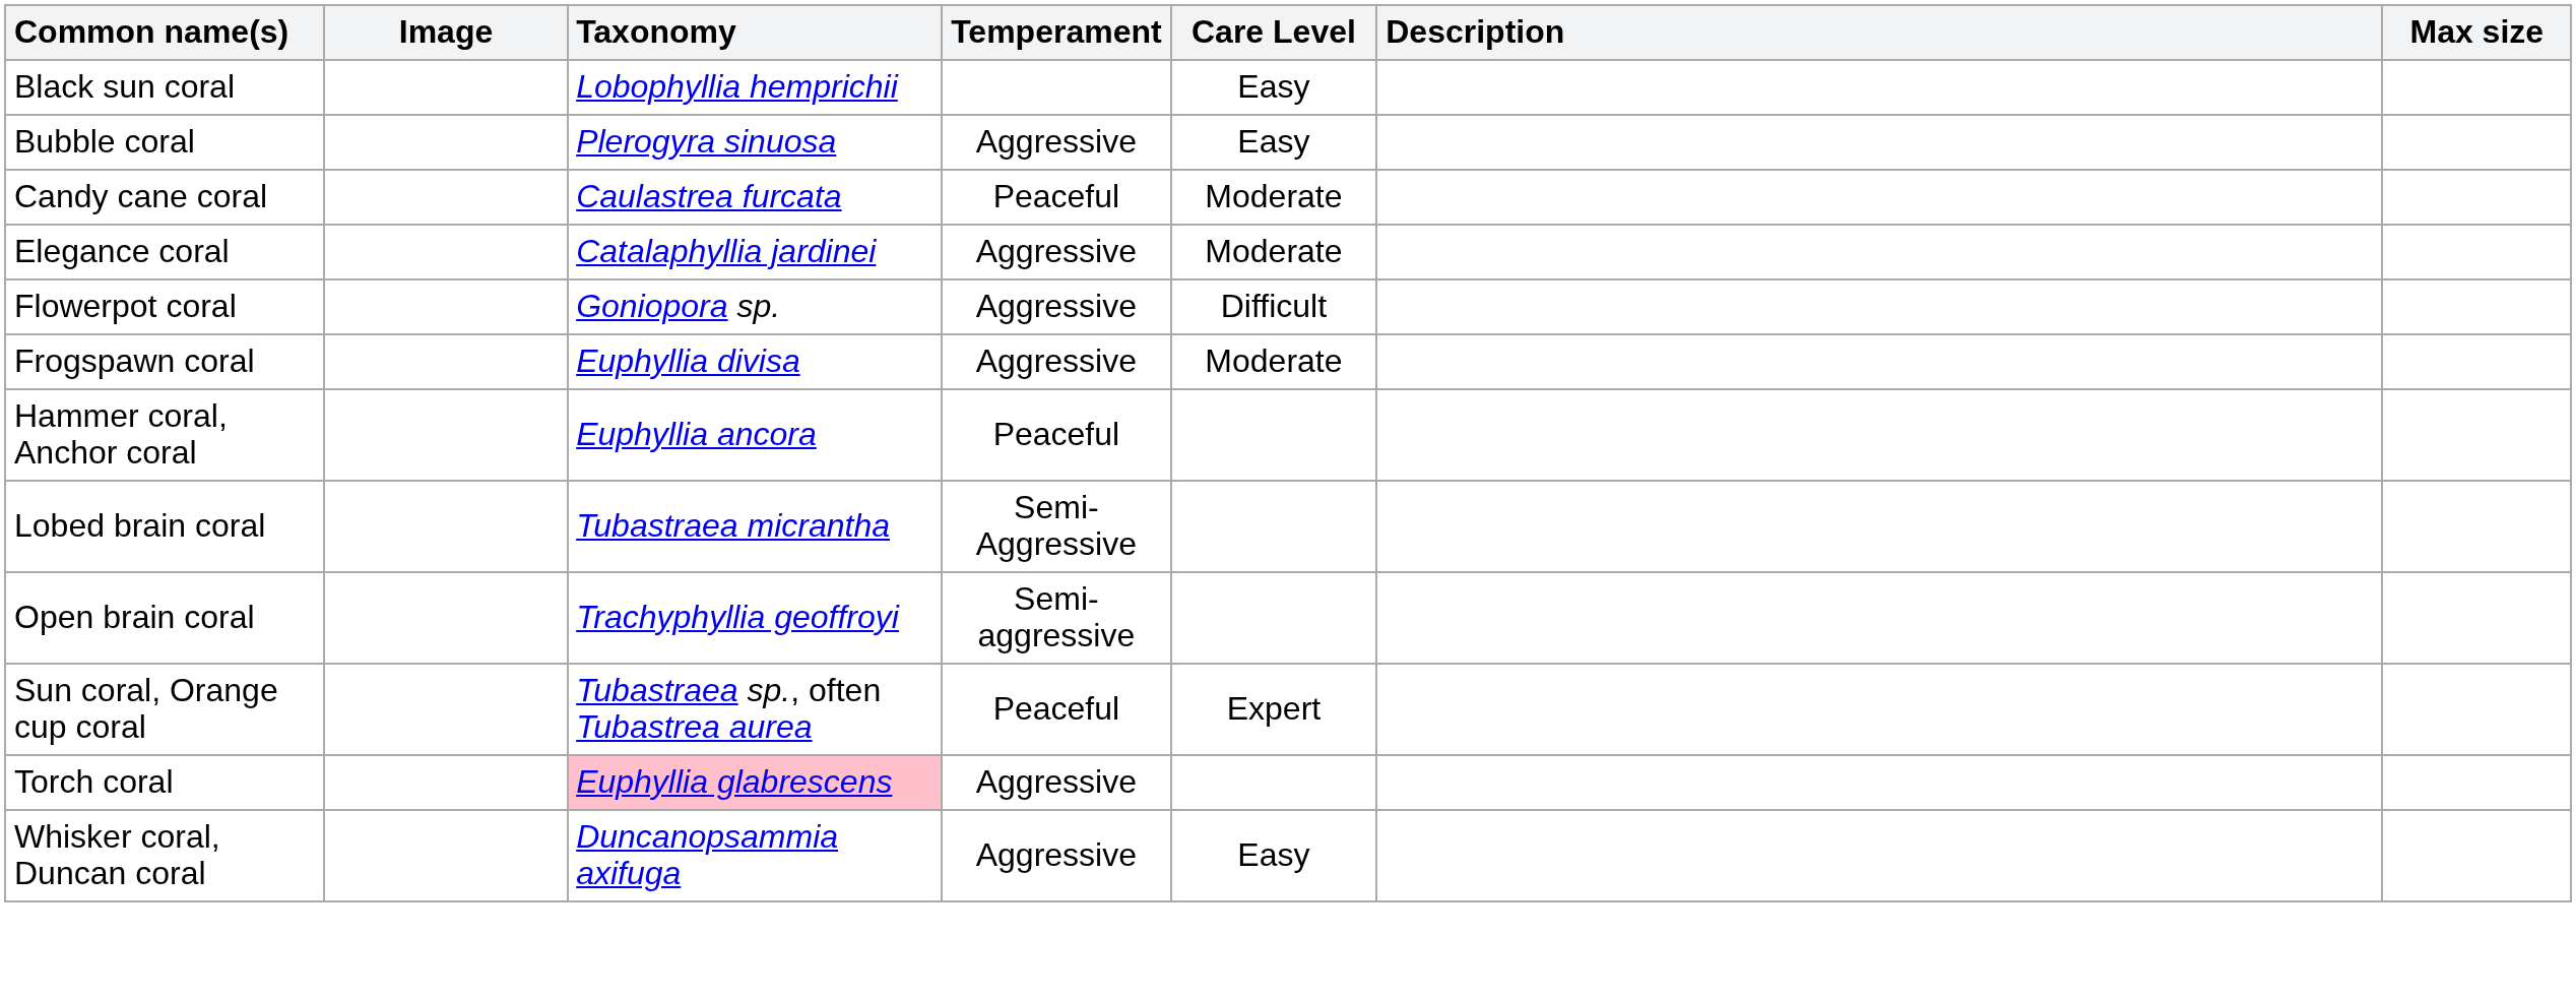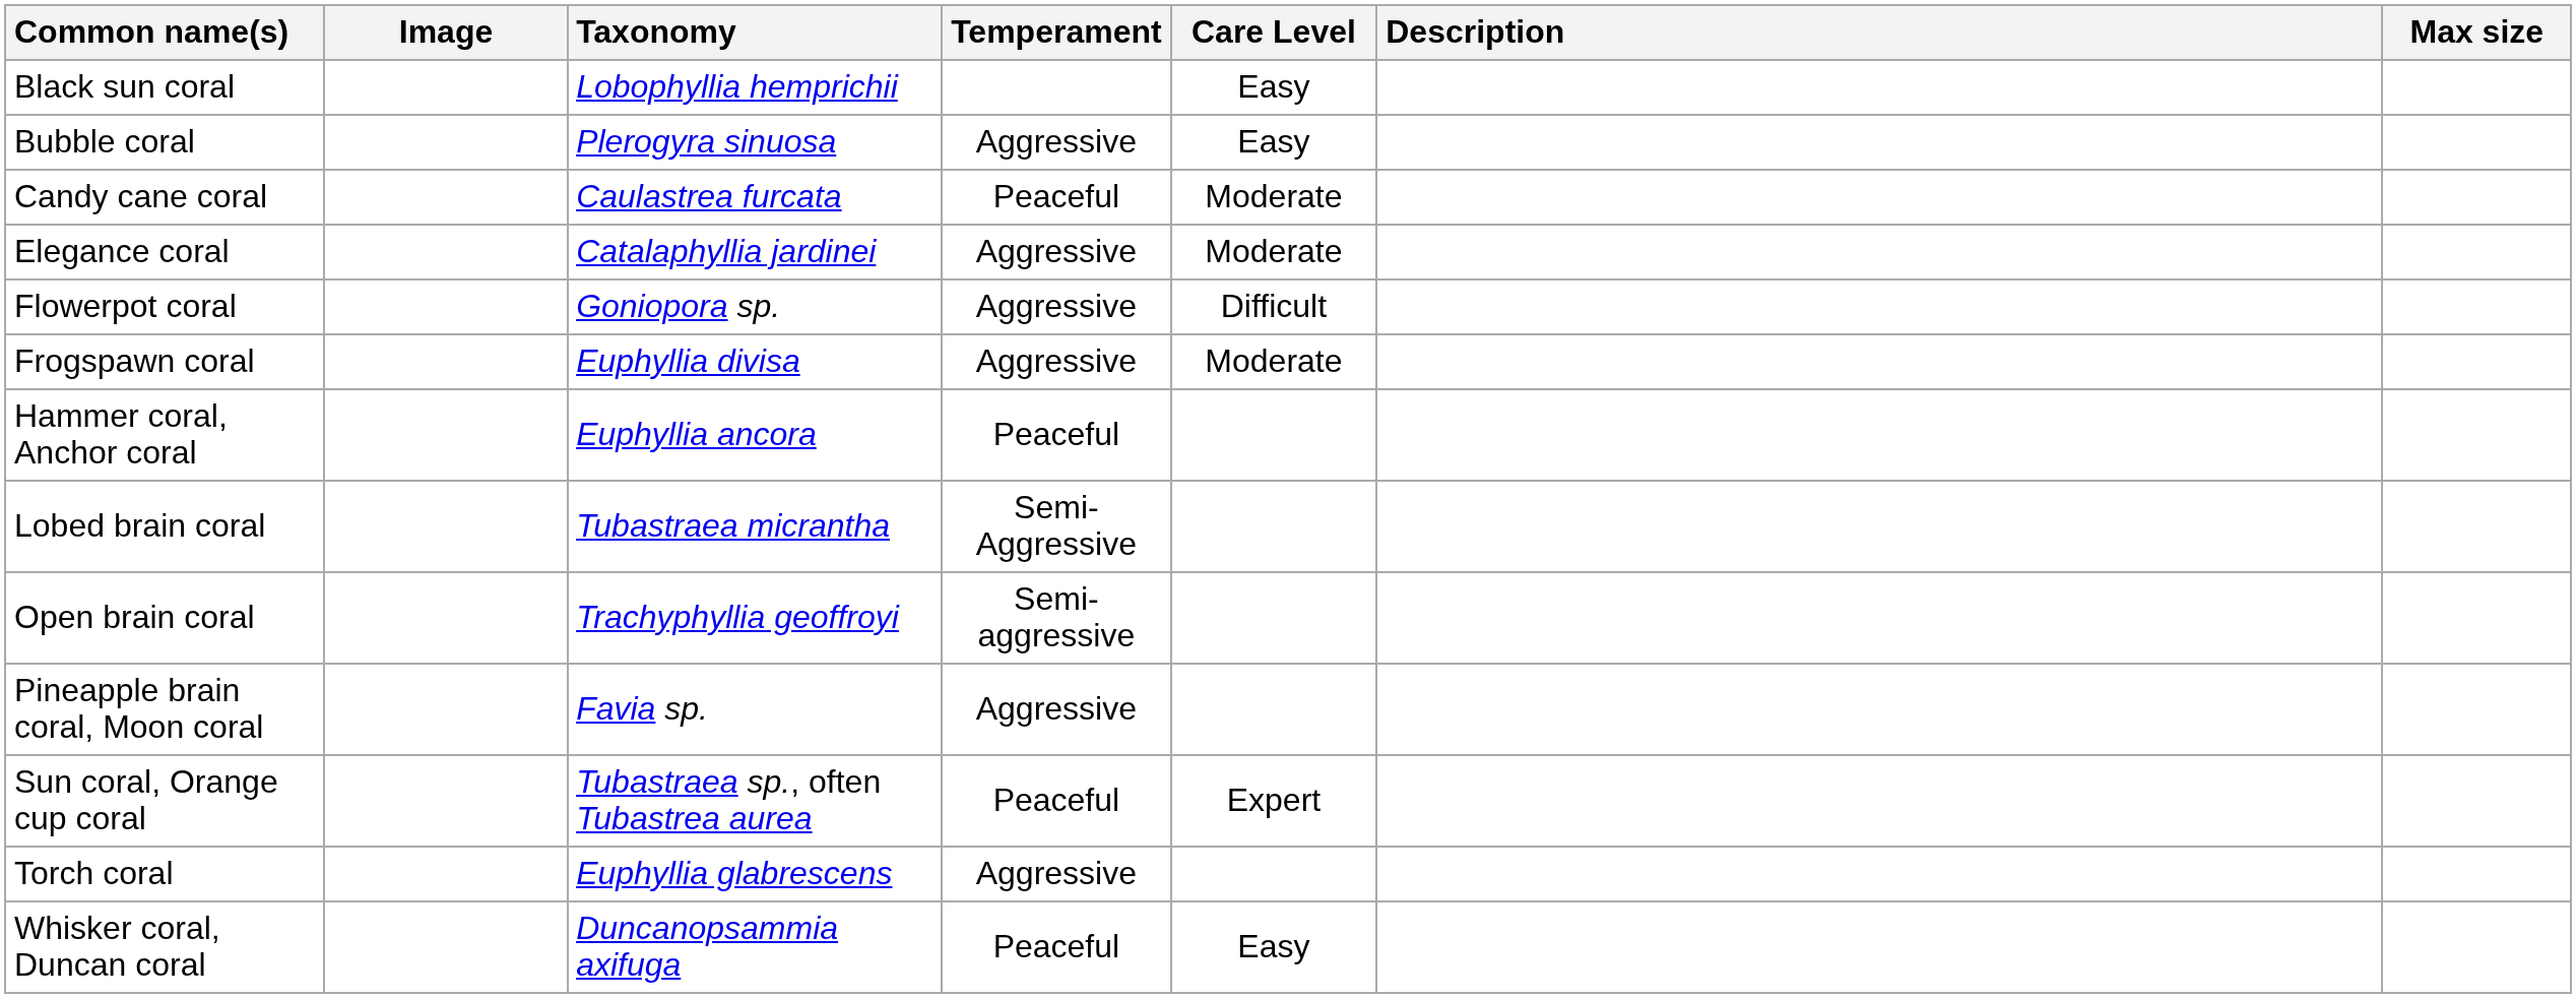+ row: Pineapple brain coral, Moon coral | Favia sp. | Aggressive
Torch coral | Taxonomy: pink background -> no background
Whisker coral, Duncan coral | Temperament: Aggressive -> Peaceful
